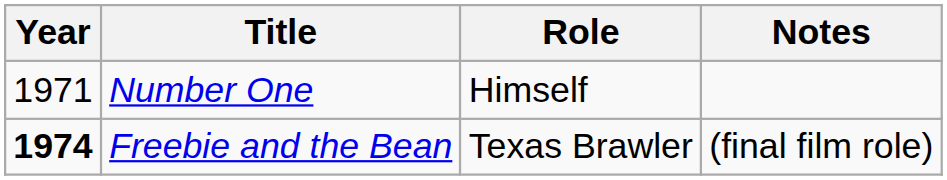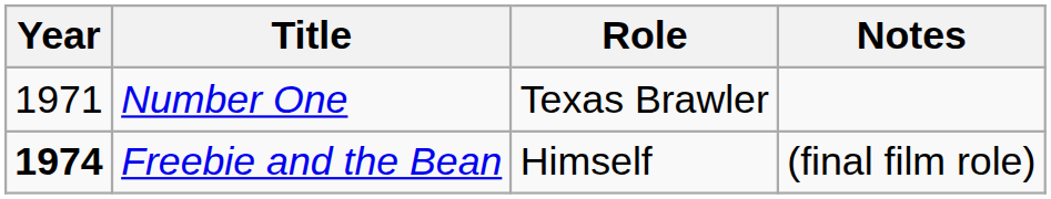Number One | Role: Himself -> Texas Brawler
Freebie and the Bean | Role: Texas Brawler -> Himself
